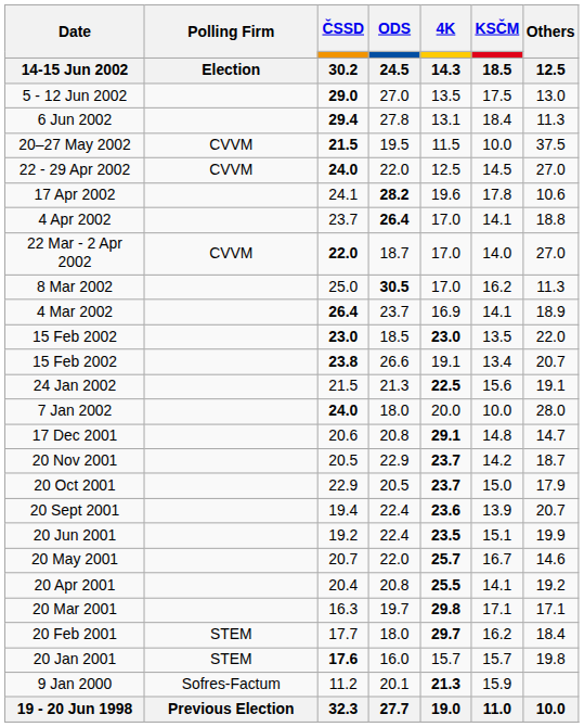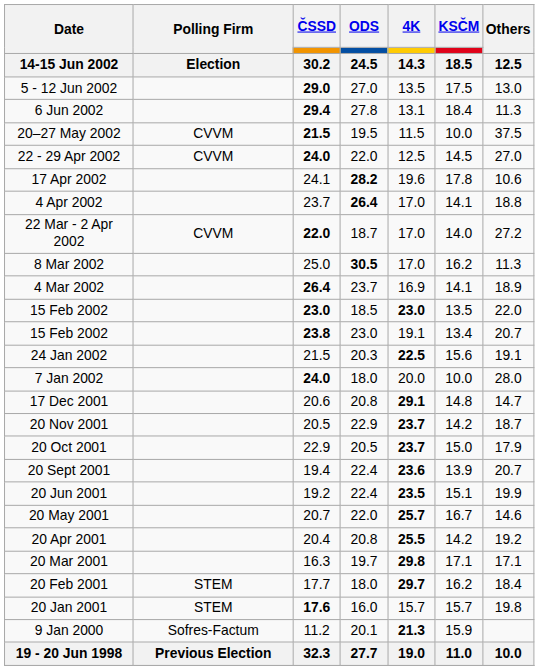22 Mar - 2 Apr 2002 | Others / 12.5: 27.0 -> 27.2
15 Feb 2002 / 23.8 | ODS / 24.5: 26.6 -> 23.0
24 Jan 2002 | ODS / 24.5: 21.3 -> 20.3
20 Apr 2001 | KSČM / 18.5: 14.1 -> 14.2
